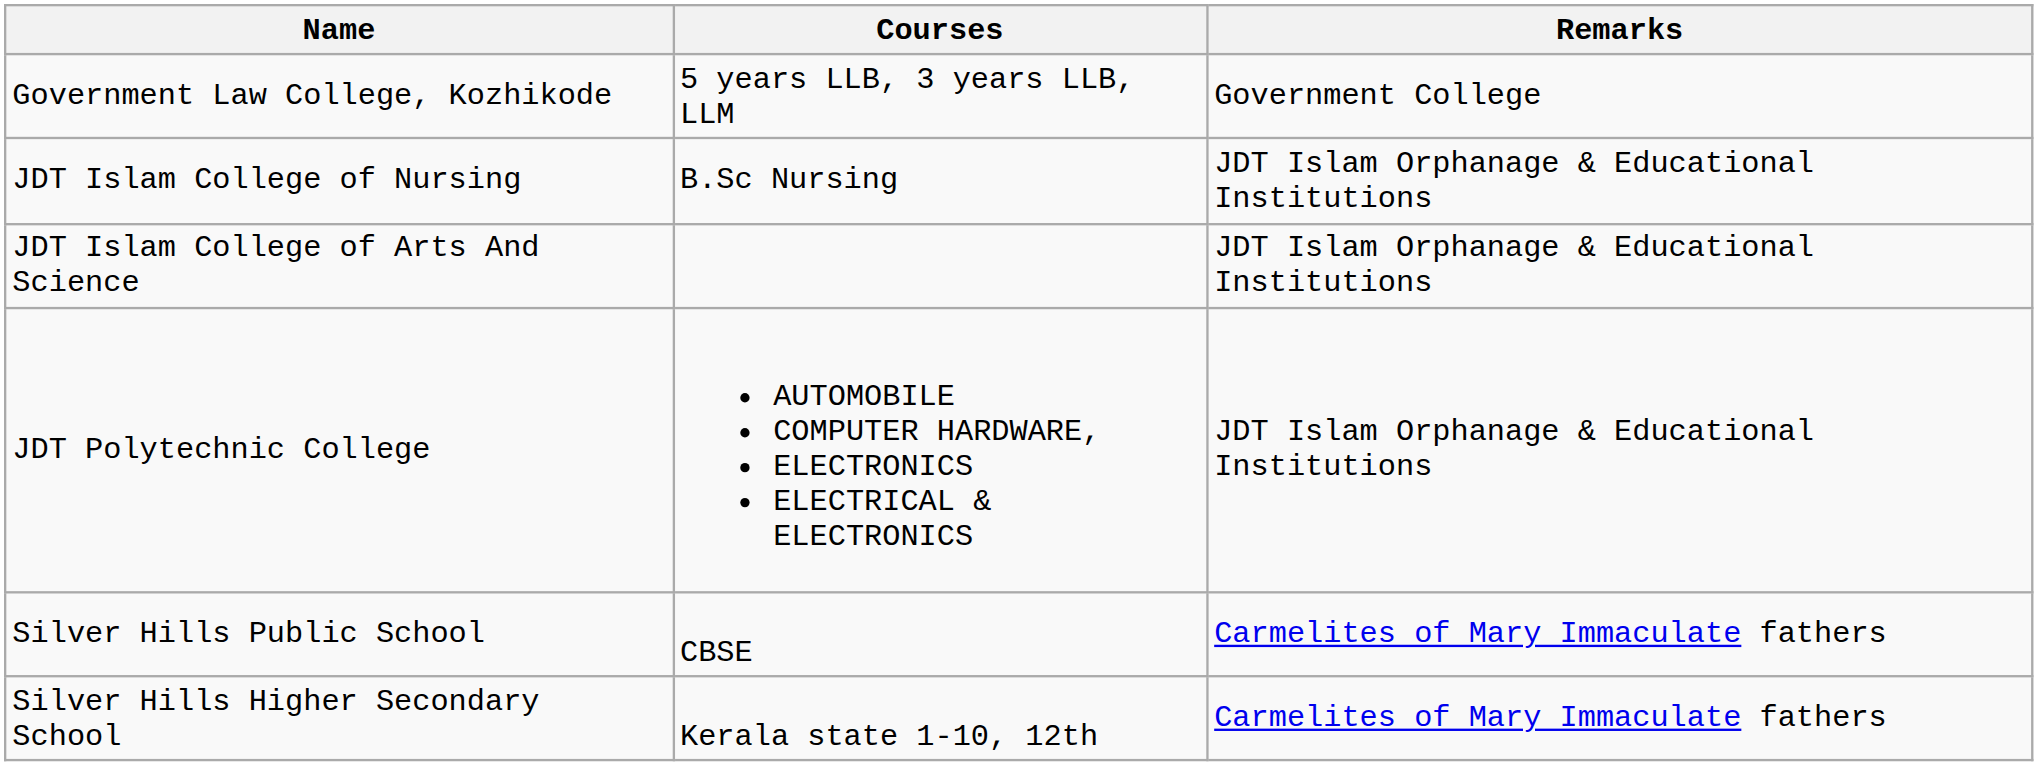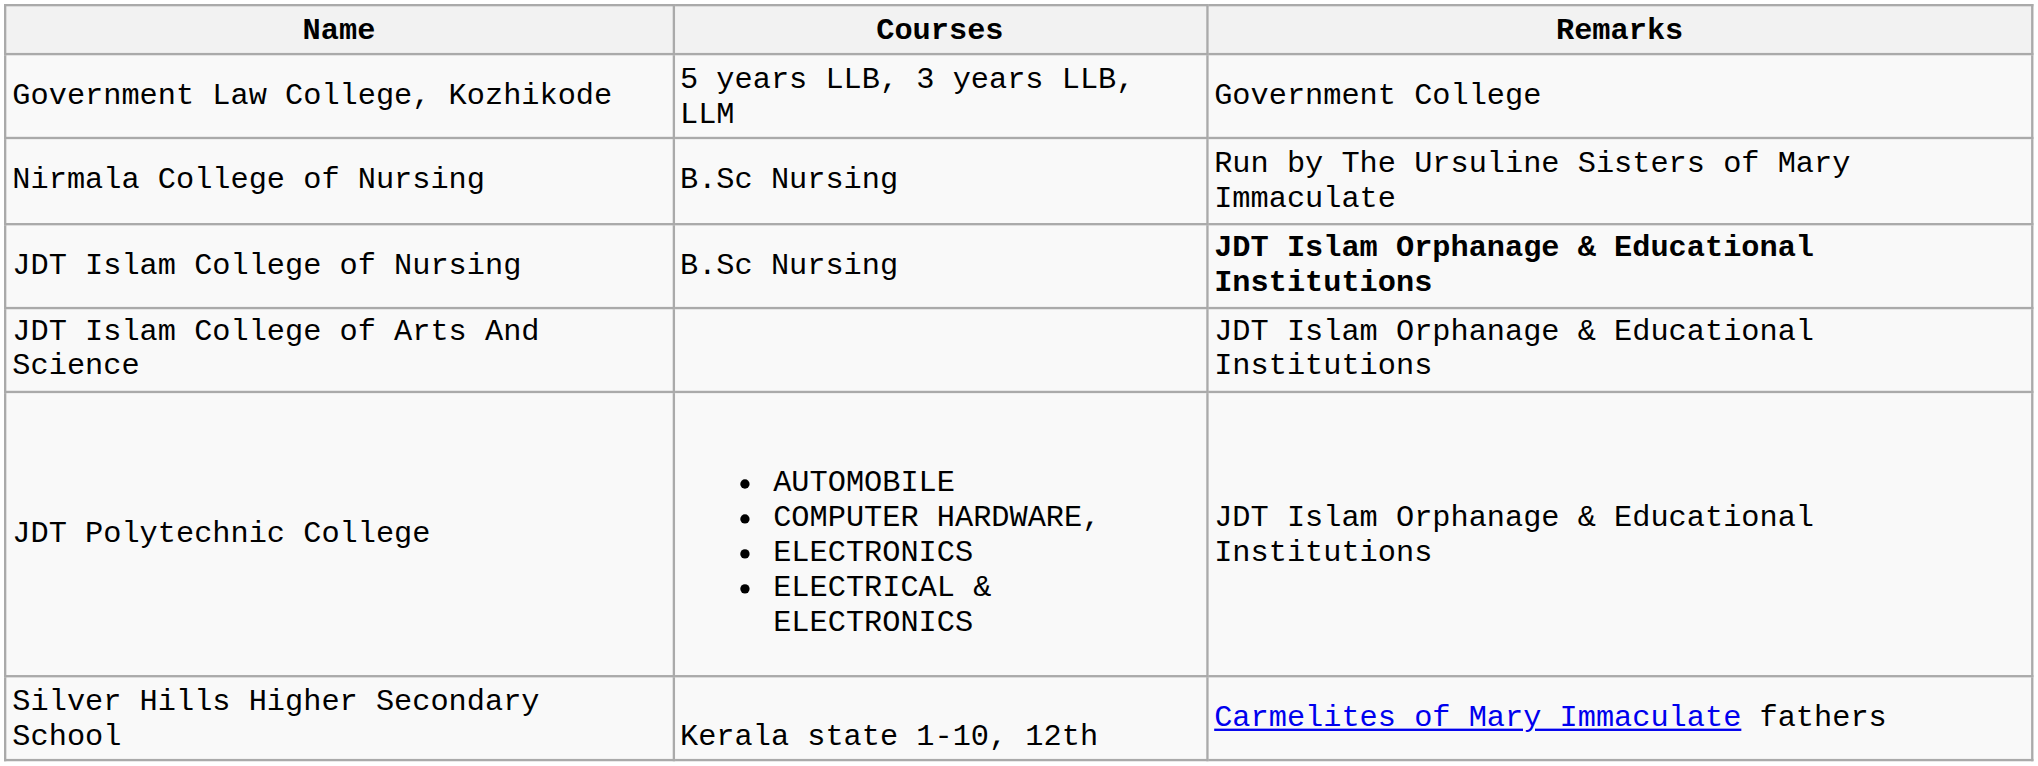+ row: Nirmala College of Nursing | B.Sc Nursing | Run by The Ursuline Sisters of Mary Immaculate
JDT Islam College of Nursing | Remarks: normal -> bold
- row: Silver Hills Public School | CBSE | Carmelites of Mary Immaculate fathers
